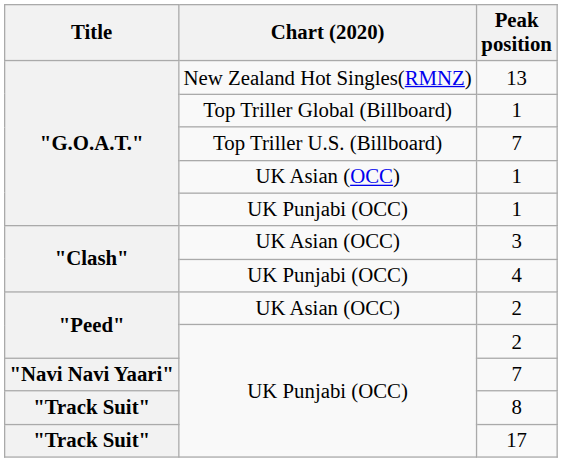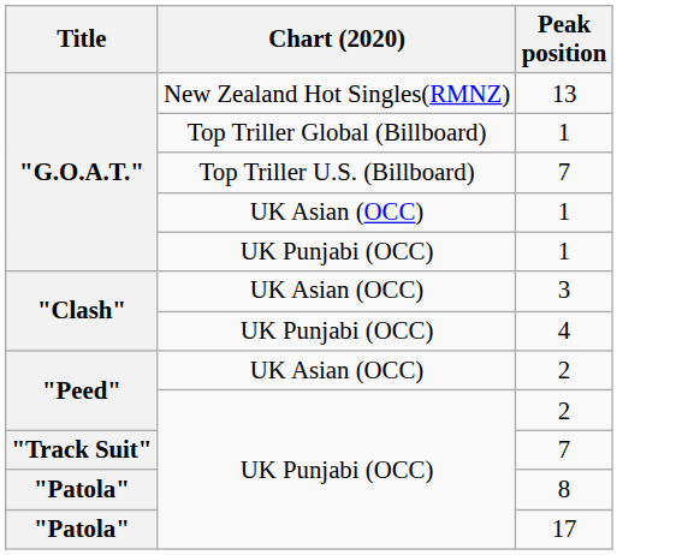UK Punjabi (OCC) / 7 | Title: "Navi Navi Yaari" -> "Track Suit"
8 | Title: "Track Suit" -> "Patola"
17 | Title: "Track Suit" -> "Patola"
